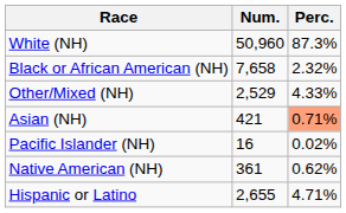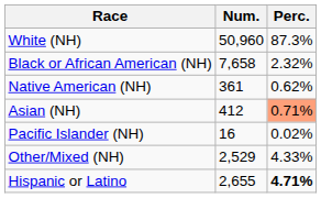rows swapped: Native American (NH) <-> Other/Mixed (NH)
Asian (NH) | Num.: 421 -> 412
Hispanic or Latino | Perc.: normal -> bold
